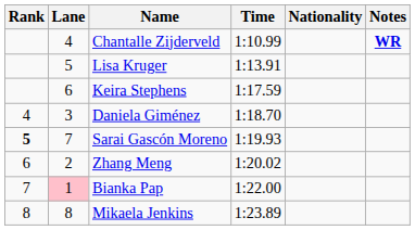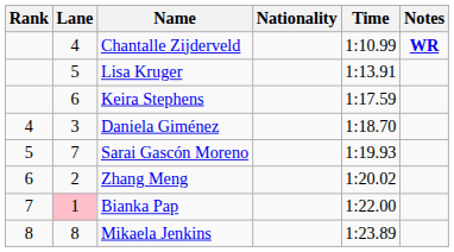columns swapped: Nationality <-> Time
Sarai Gascón Moreno | Rank: bold -> normal
